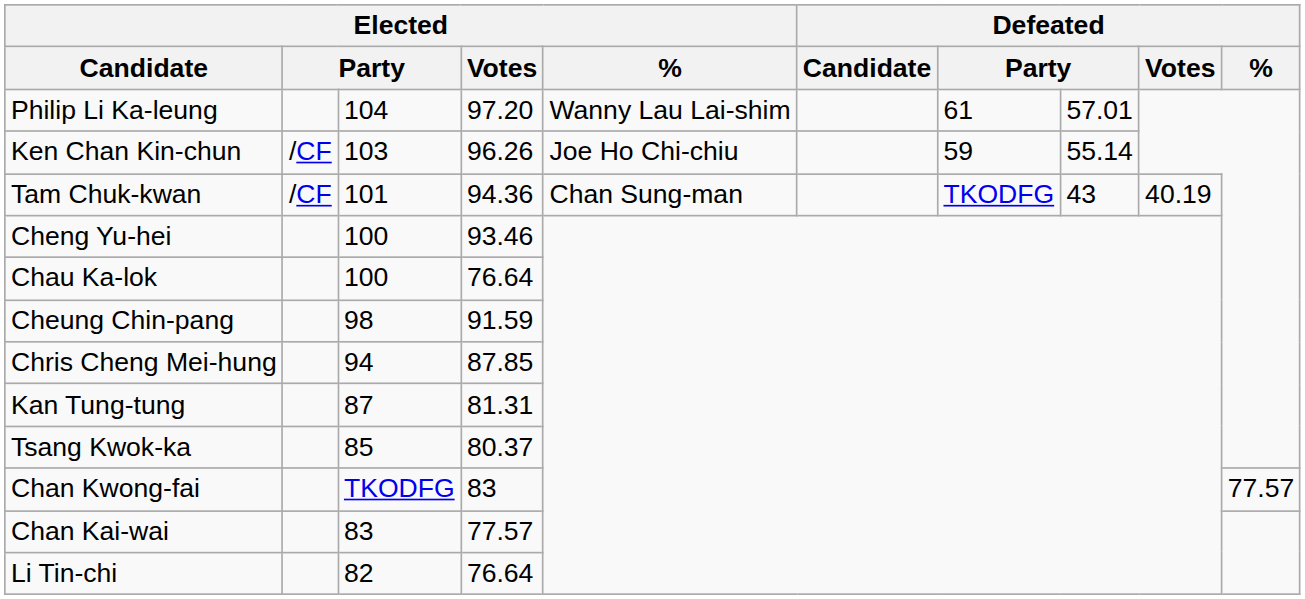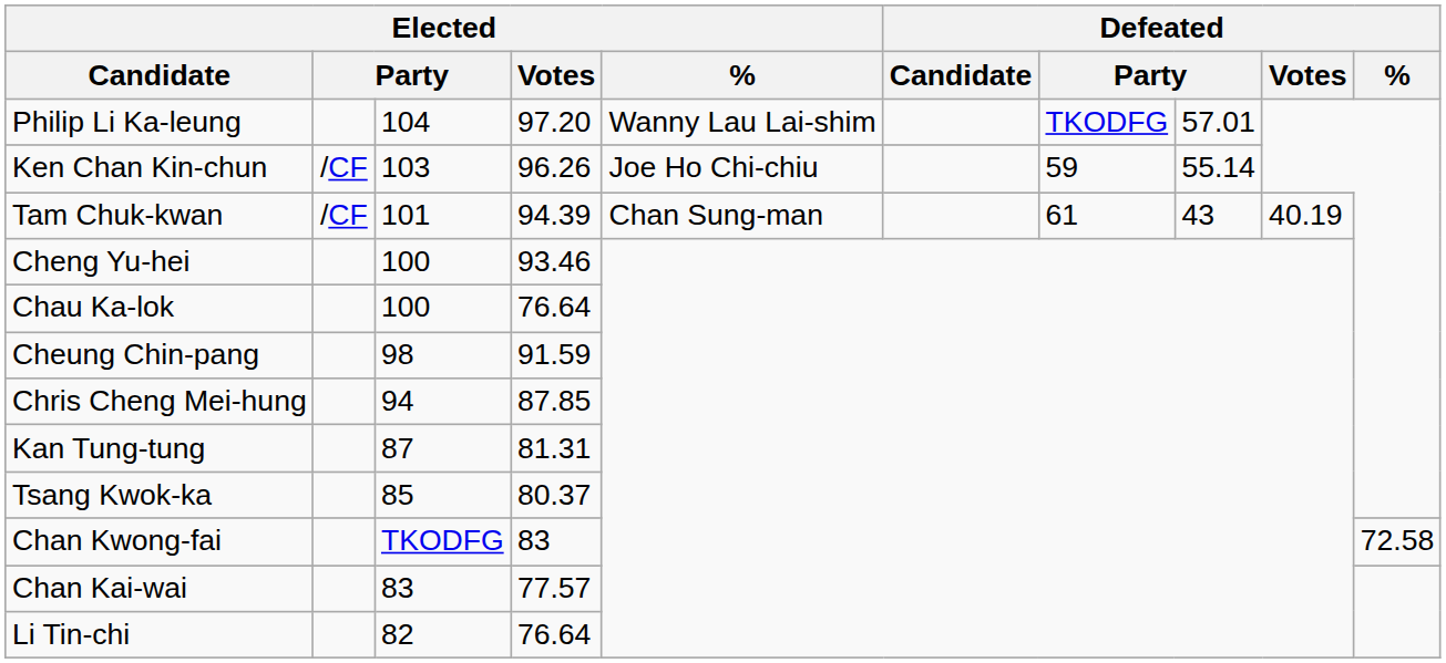Philip Li Ka-leung | column 7: 61 -> TKODFG
Tam Chuk-kwan | Elected / Votes: 94.36 -> 94.39
Tam Chuk-kwan | column 7: TKODFG -> 61
Chan Kwong-fai | Defeated / %: 77.57 -> 72.58
